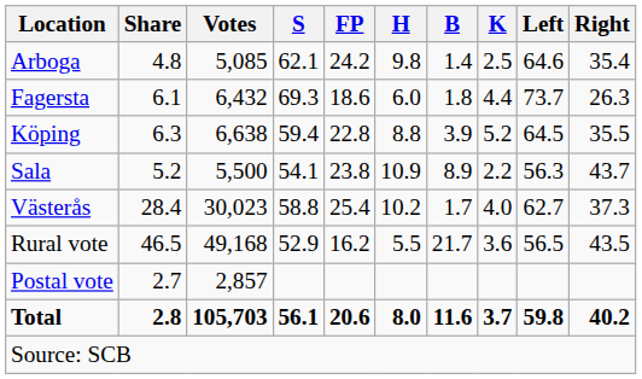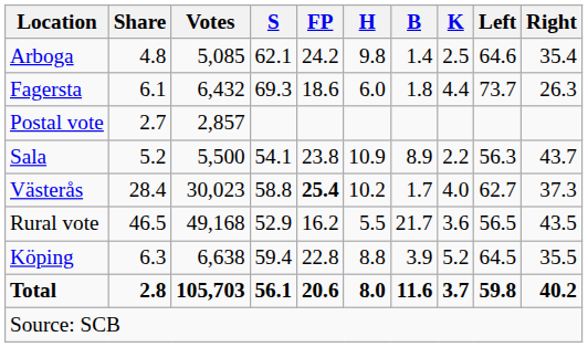rows swapped: Köping <-> Postal vote
Västerås | FP: normal -> bold
